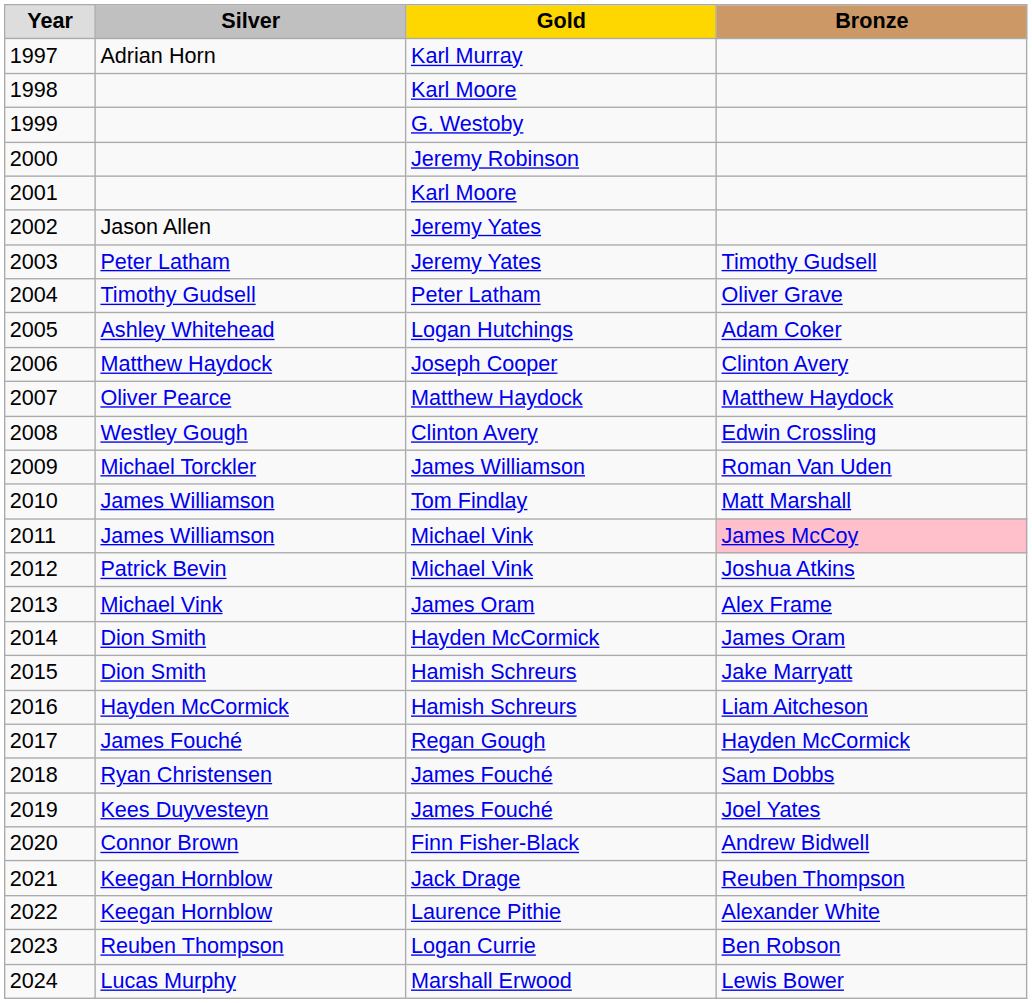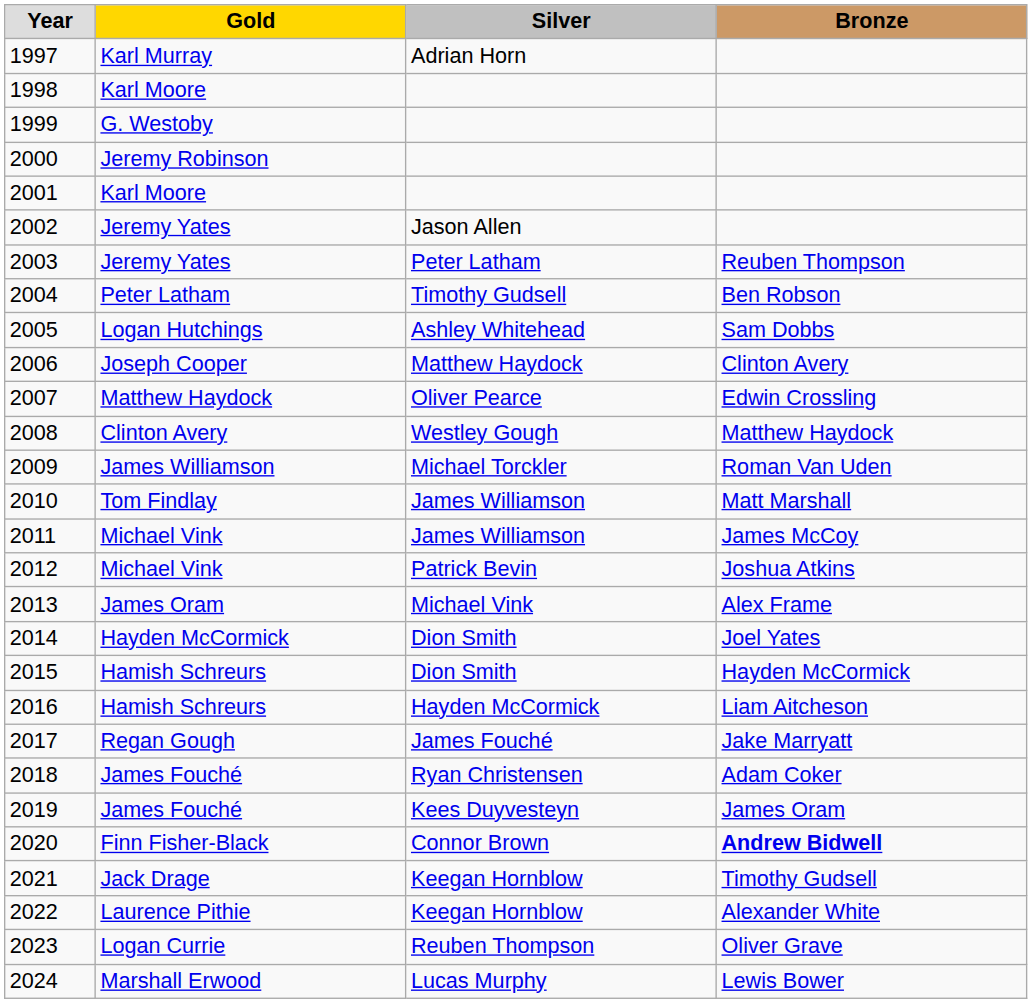columns swapped: Gold <-> Silver
2003 | Bronze: Timothy Gudsell -> Reuben Thompson
2004 | Bronze: Oliver Grave -> Ben Robson
2005 | Bronze: Adam Coker -> Sam Dobbs
2007 | Bronze: Matthew Haydock -> Edwin Crossling
2008 | Bronze: Edwin Crossling -> Matthew Haydock
2011 | Bronze: pink background -> no background
2014 | Bronze: James Oram -> Joel Yates
2015 | Bronze: Jake Marryatt -> Hayden McCormick
2017 | Bronze: Hayden McCormick -> Jake Marryatt
2018 | Bronze: Sam Dobbs -> Adam Coker
2019 | Bronze: Joel Yates -> James Oram
2020 | Bronze: normal -> bold
2021 | Bronze: Reuben Thompson -> Timothy Gudsell
2023 | Bronze: Ben Robson -> Oliver Grave
